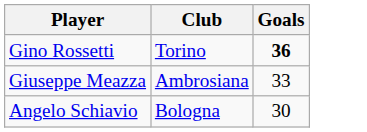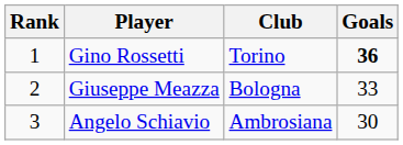+ column: Rank | 1 | 2 | 3
Giuseppe Meazza | Club: Ambrosiana -> Bologna
Angelo Schiavio | Club: Bologna -> Ambrosiana
